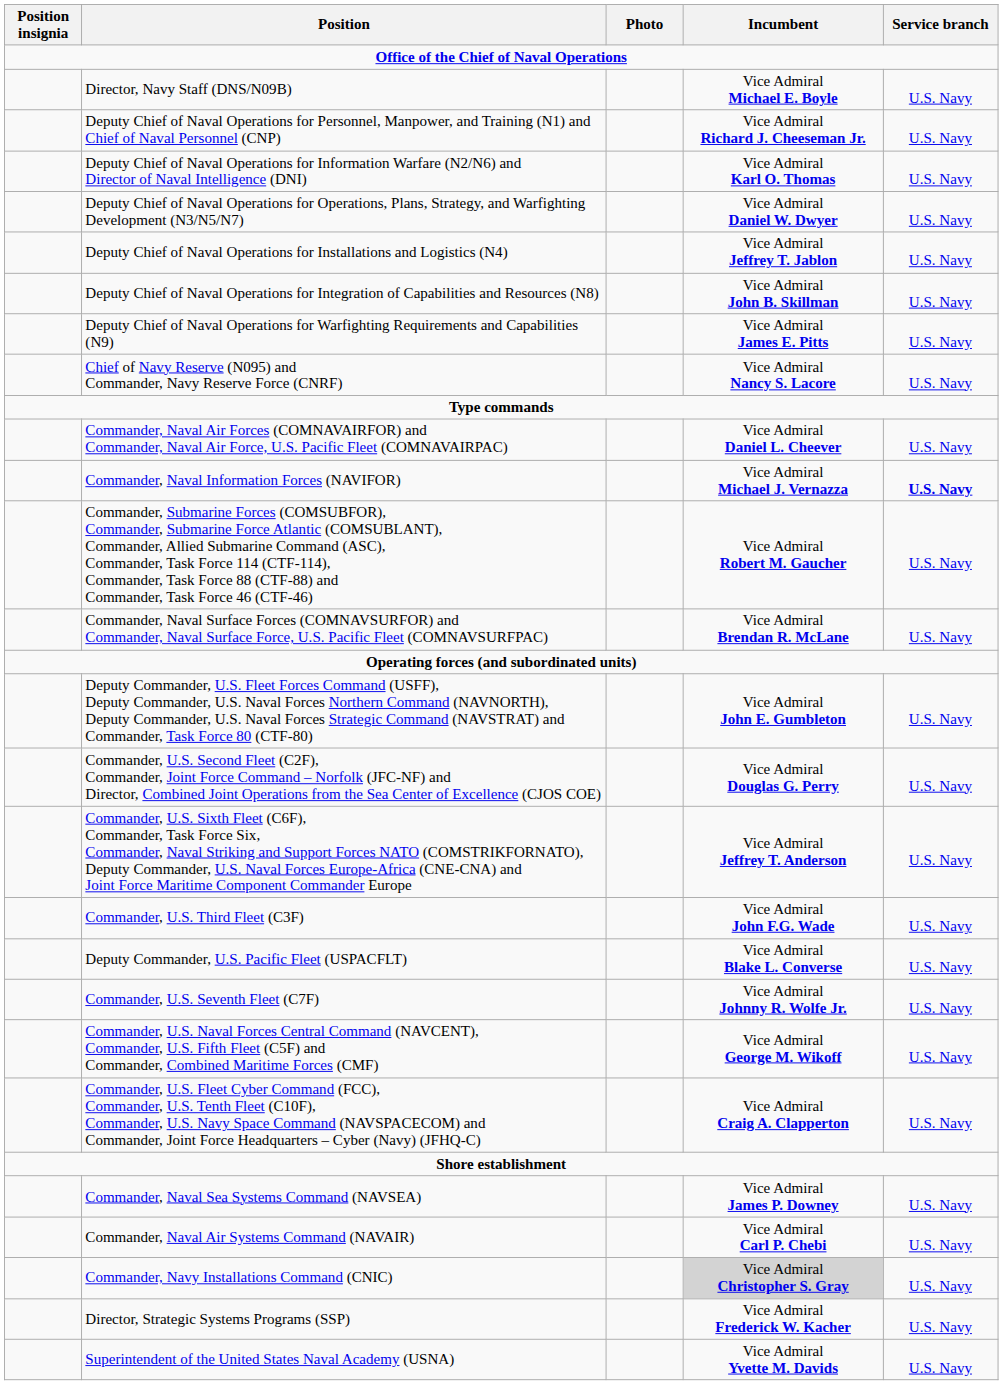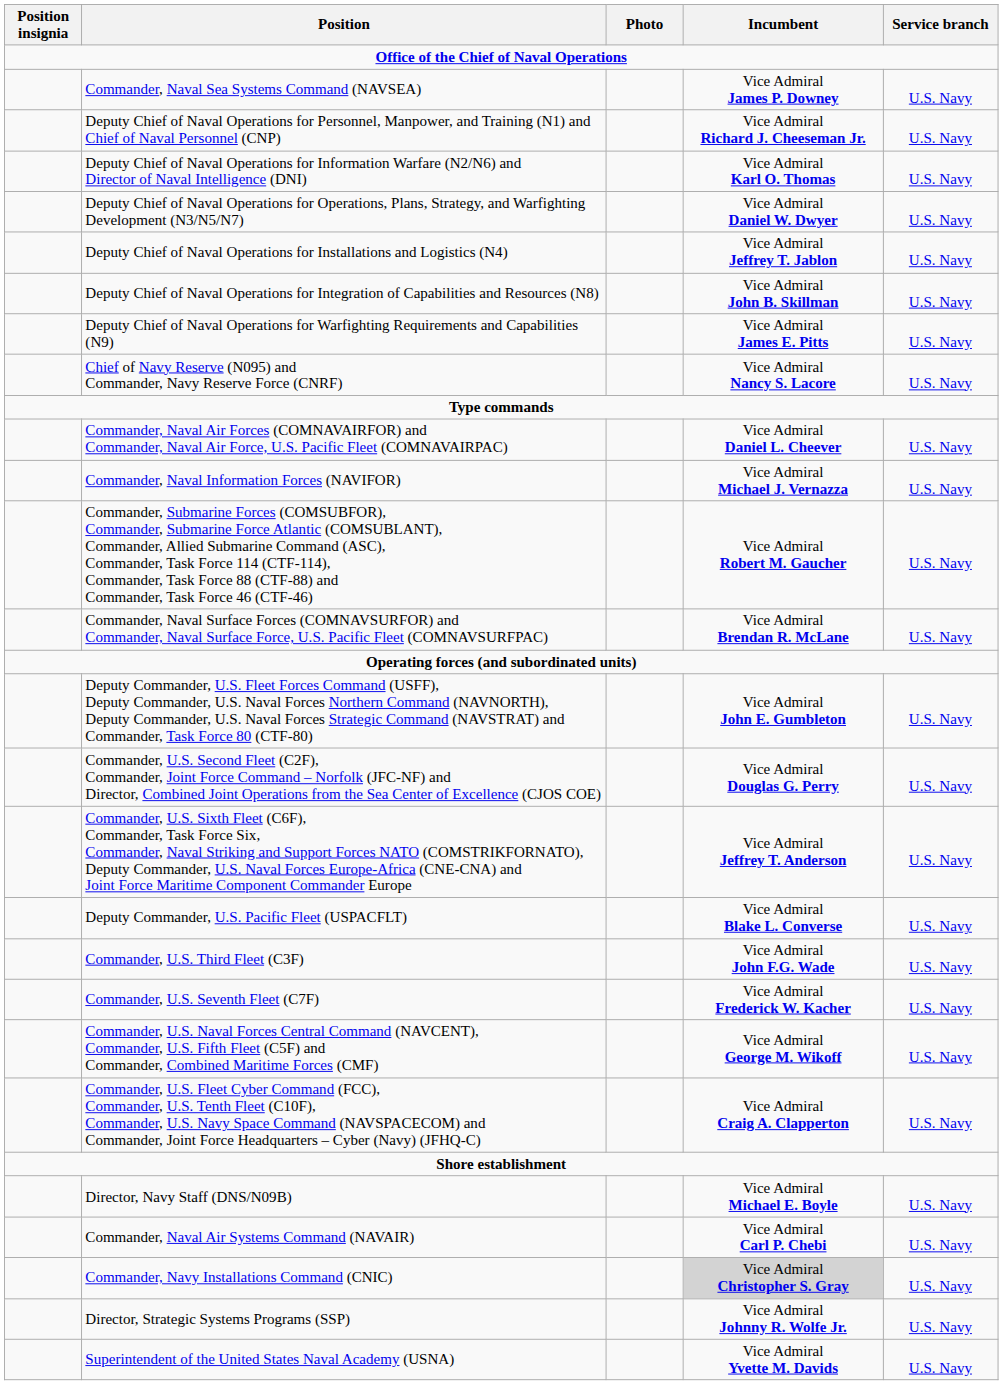rows swapped: Director, Navy Staff (DNS/N09B) <-> Commander, Naval Sea Systems Command (NAVSEA)
Commander, Naval Information Forces (NAVIFOR) | Service branch: bold -> normal
rows swapped: Deputy Commander, U.S. Pacific Fleet (USPACFLT) <-> Commander, U.S. Third Fleet (C3F)
Commander, U.S. Seventh Fleet (C7F) | Incumbent: Vice Admiral Johnny R. Wolfe Jr. -> Vice Admiral Frederick W. Kacher
Director, Strategic Systems Programs (SSP) | Incumbent: Vice Admiral Frederick W. Kacher -> Vice Admiral Johnny R. Wolfe Jr.
